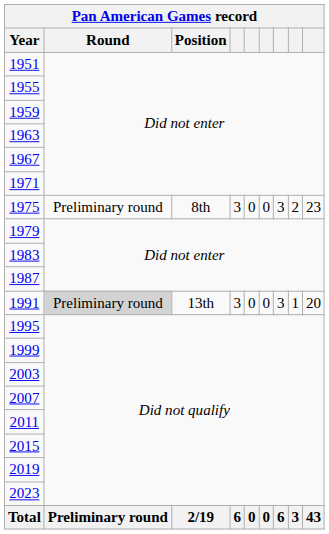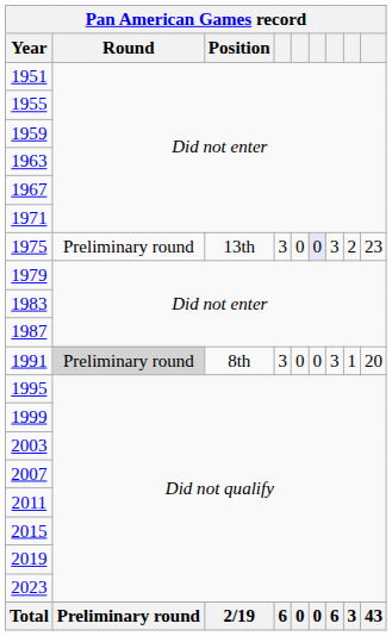1975 | Position: 8th -> 13th
1975 | column 6: no background -> lavender background
1991 | Position: 13th -> 8th
